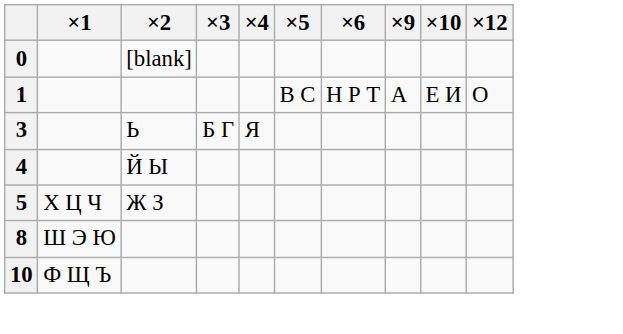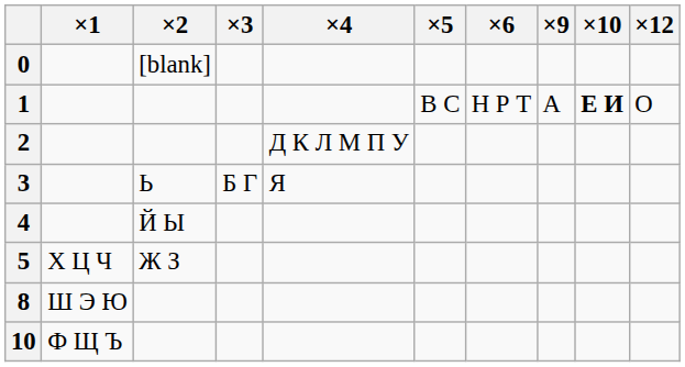1 | ×10: normal -> bold
+ row: 2 | Д К Л М П У
